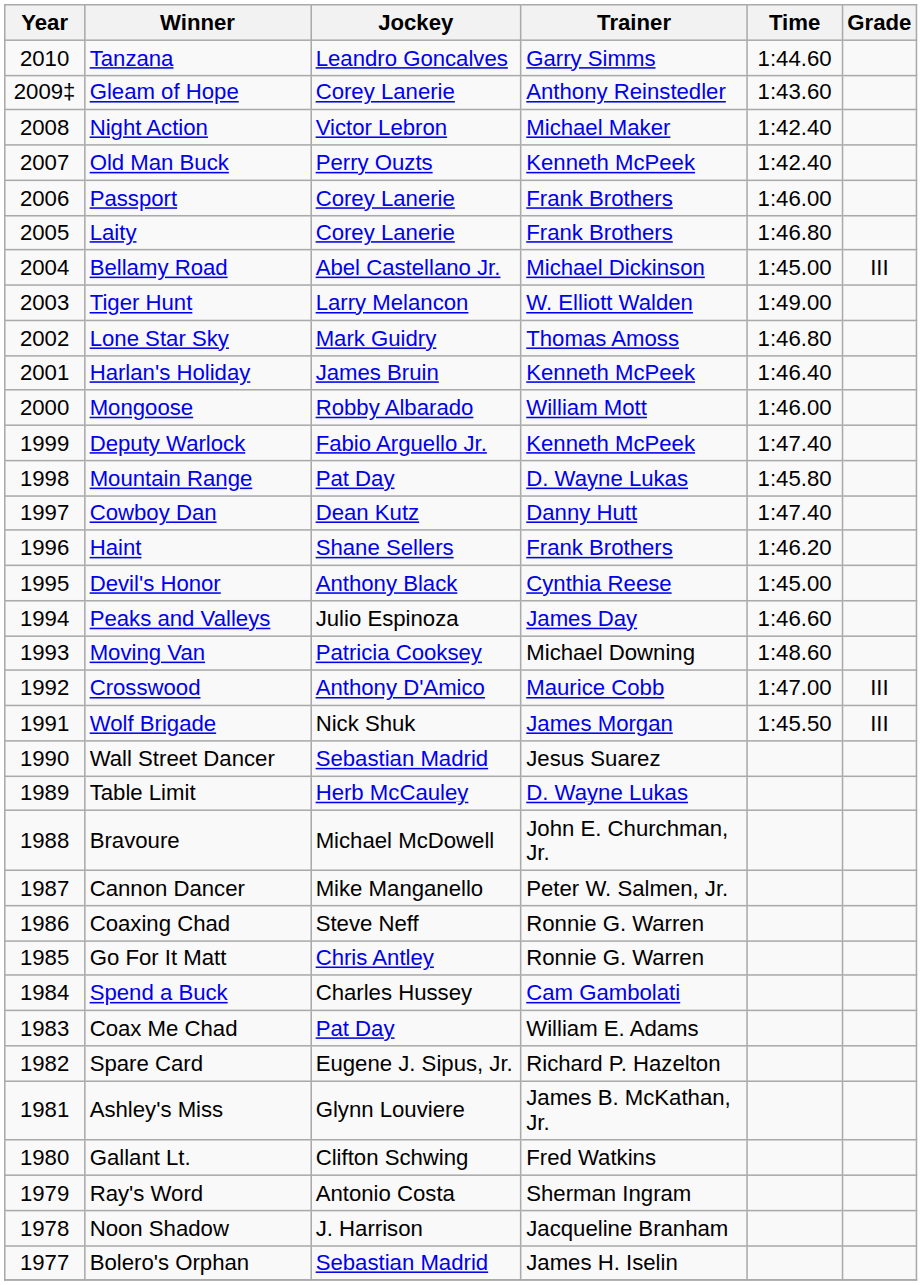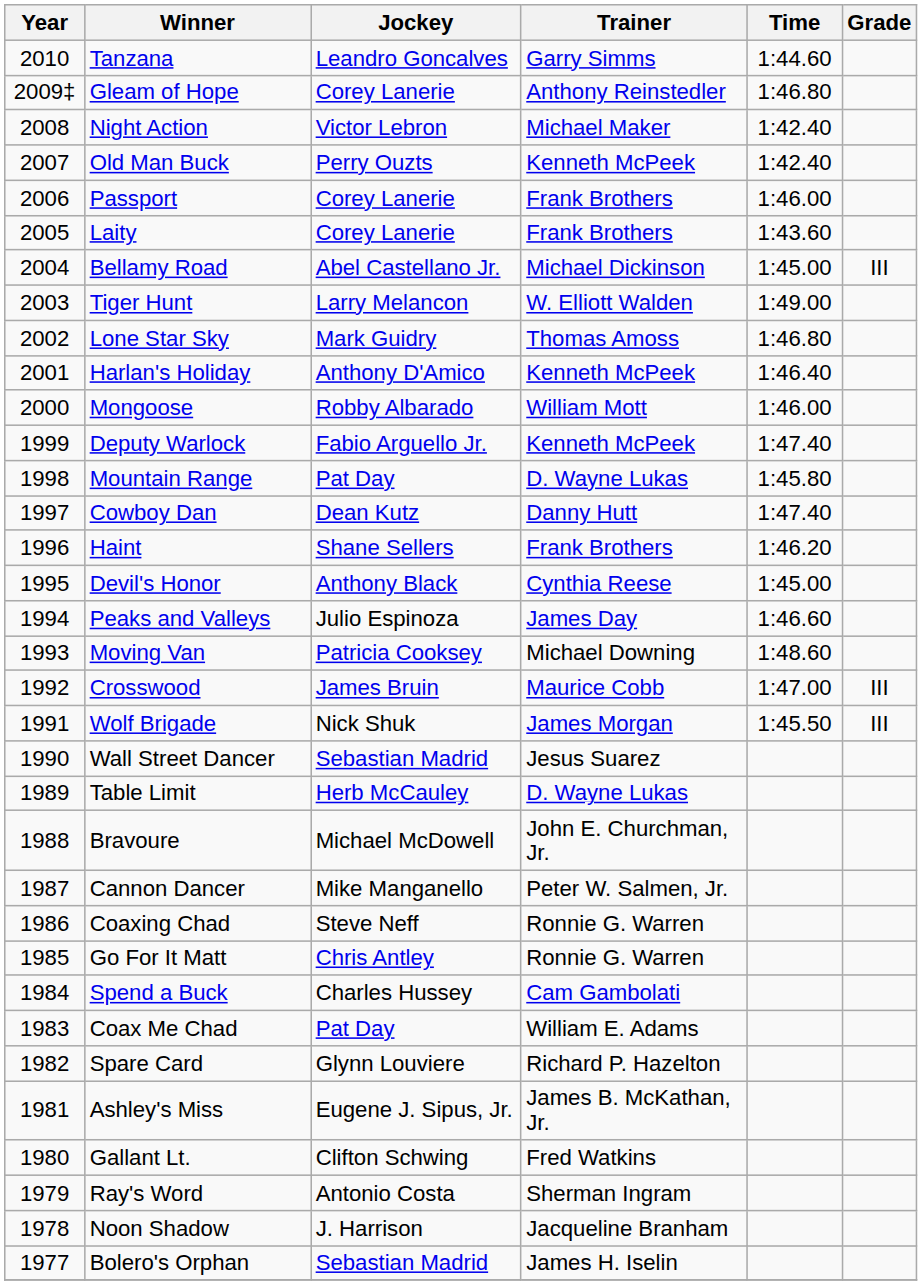Gleam of Hope | Time: 1:43.60 -> 1:46.80
Laity | Time: 1:46.80 -> 1:43.60
Harlan's Holiday | Jockey: James Bruin -> Anthony D'Amico
Crosswood | Jockey: Anthony D'Amico -> James Bruin
Spare Card | Jockey: Eugene J. Sipus, Jr. -> Glynn Louviere
Ashley's Miss | Jockey: Glynn Louviere -> Eugene J. Sipus, Jr.
